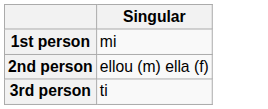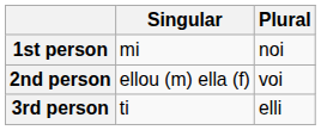+ column: Plural | noi | voi | elli
